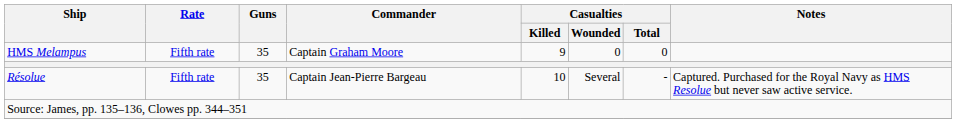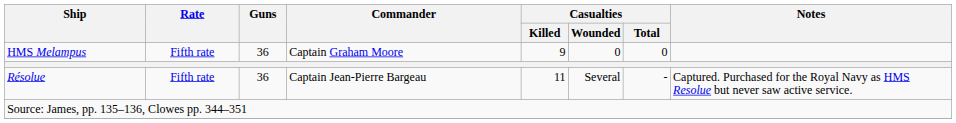HMS Melampus | Guns: 35 -> 36
Résolue | Guns: 35 -> 36
Résolue | Casualties / Killed: 10 -> 11
